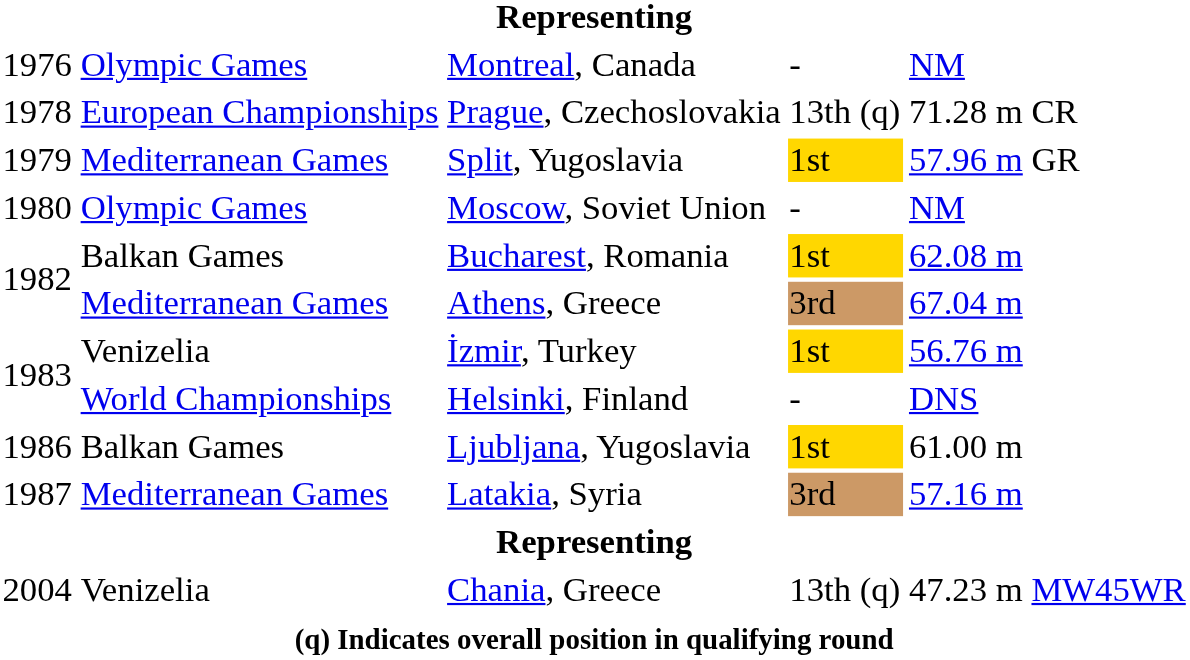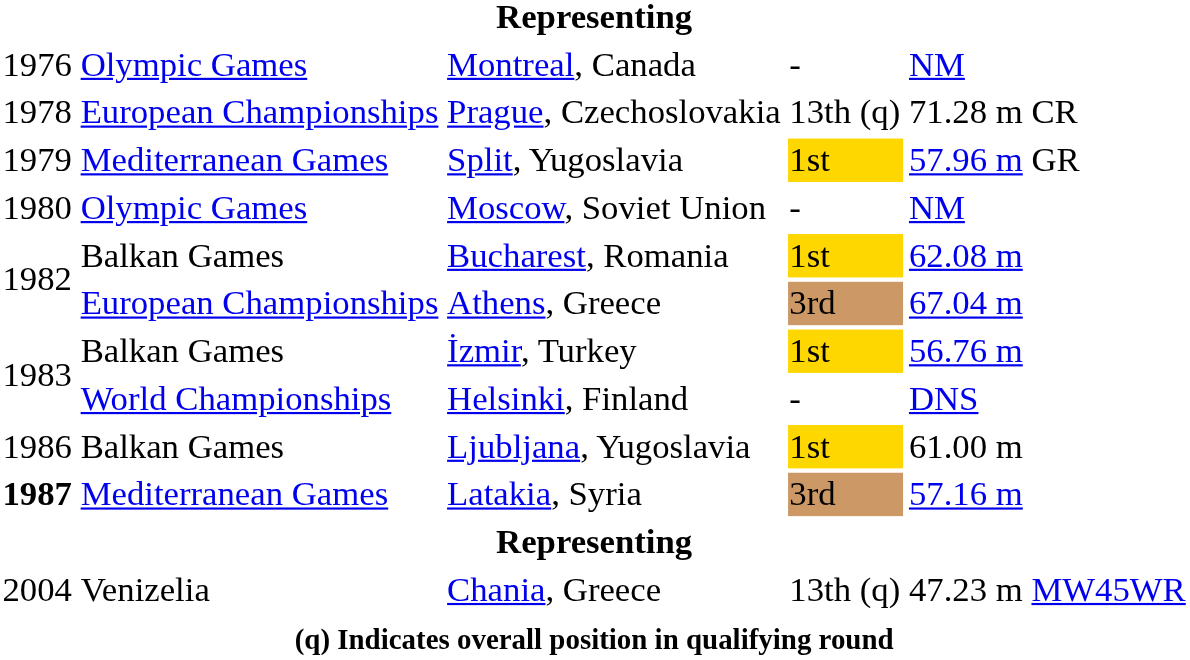Athens, Greece | column 2: Mediterranean Games -> European Championships
İzmir, Turkey | column 2: Venizelia -> Balkan Games
Latakia, Syria | column 1: normal -> bold
